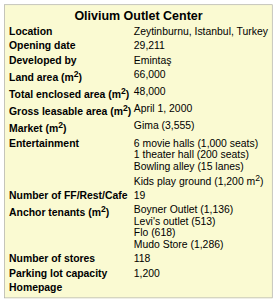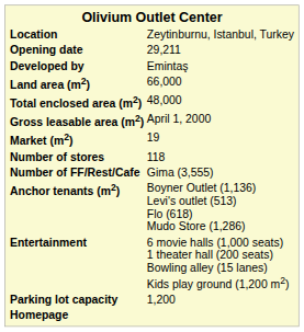Market (m2) | column 2: Gima (3,555) -> 19
rows swapped: Number of stores <-> Entertainment
Number of FF/Rest/Cafe | column 2: 19 -> Gima (3,555)
